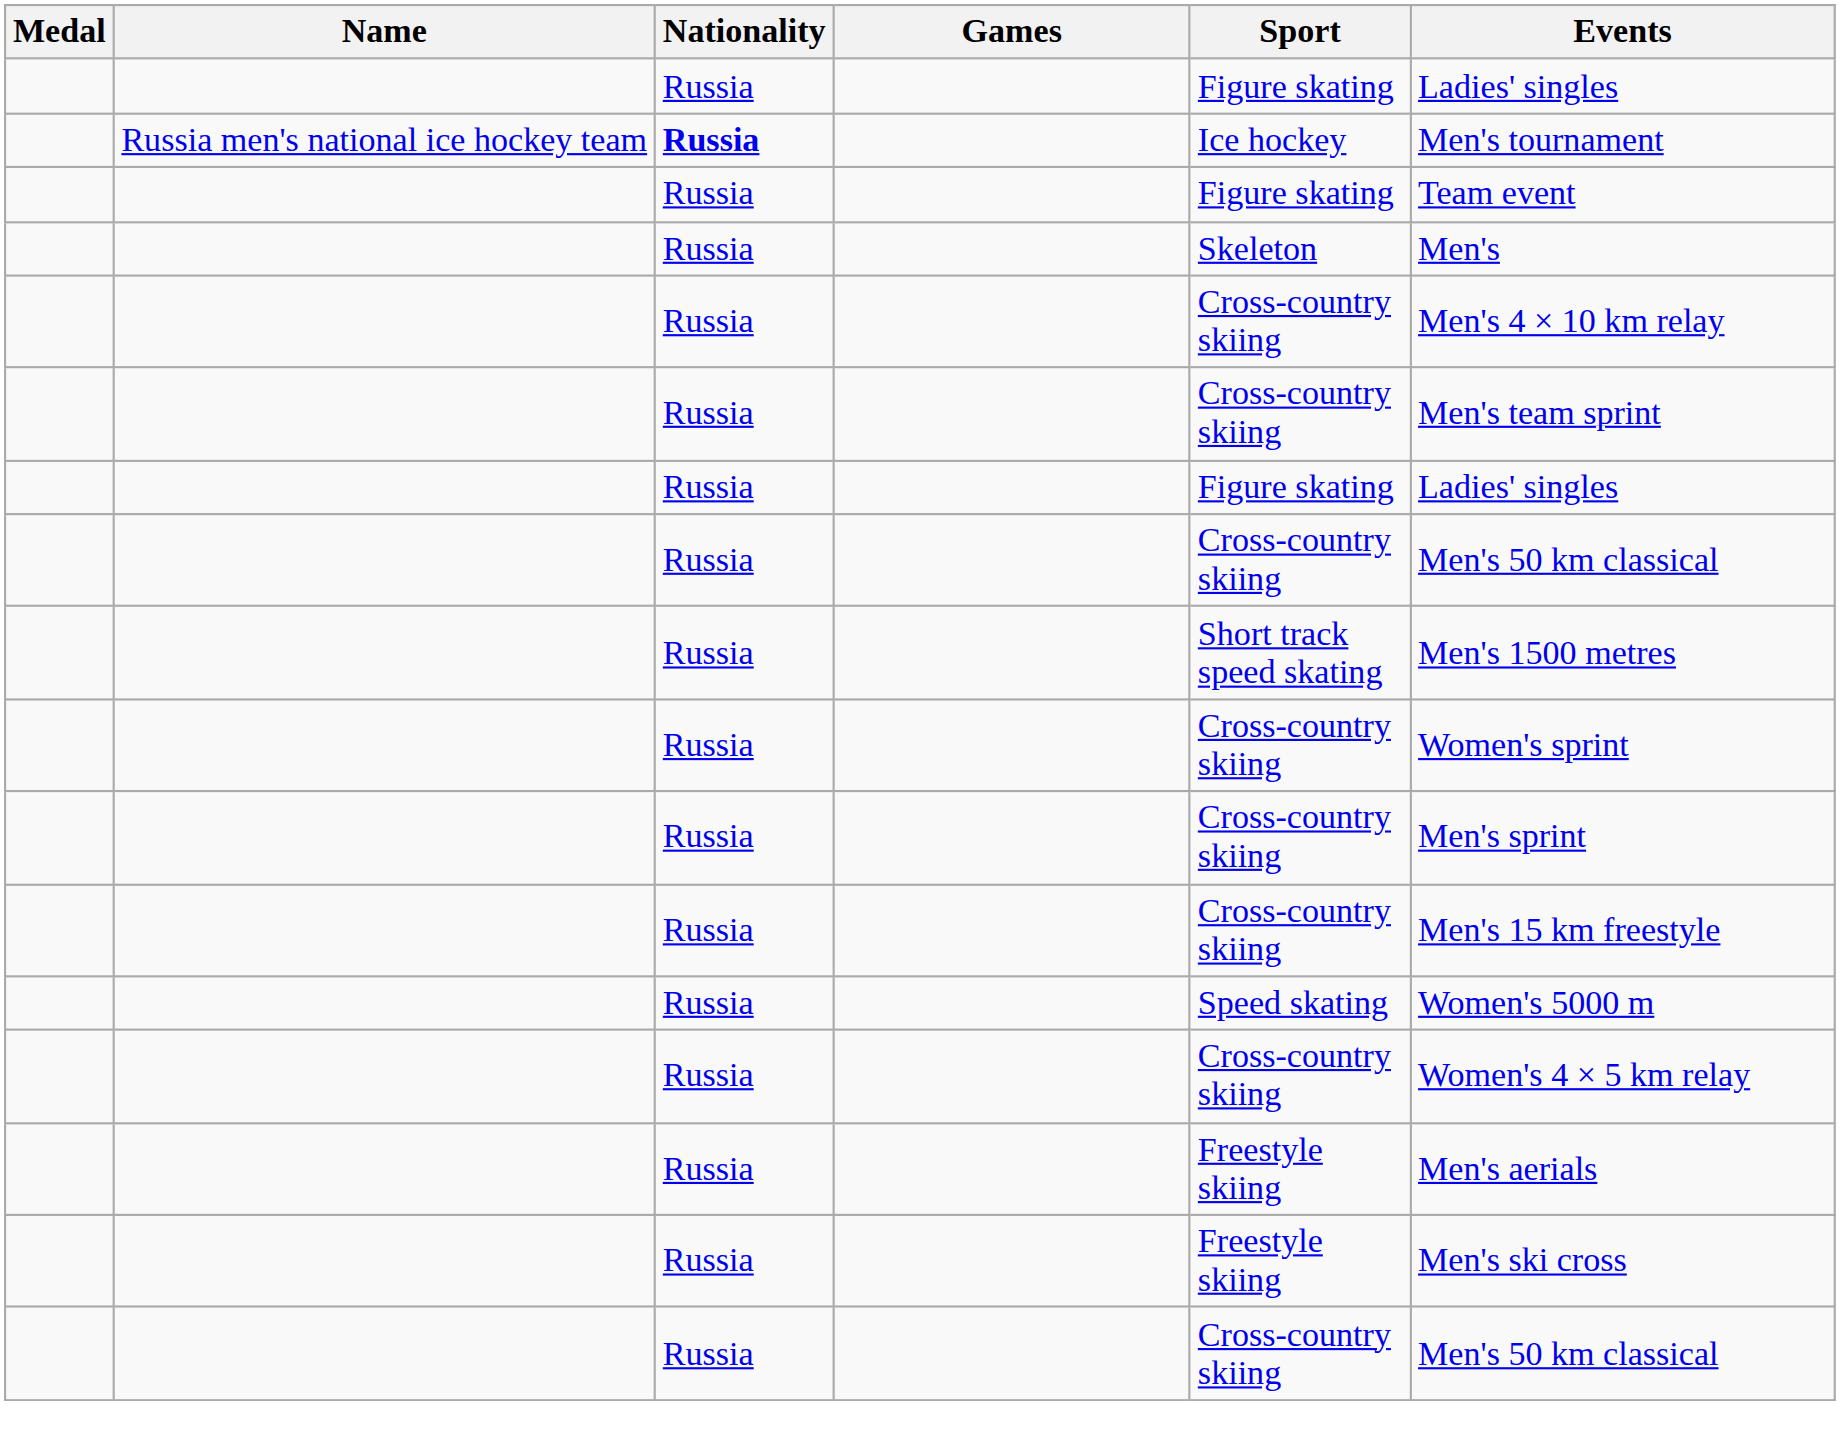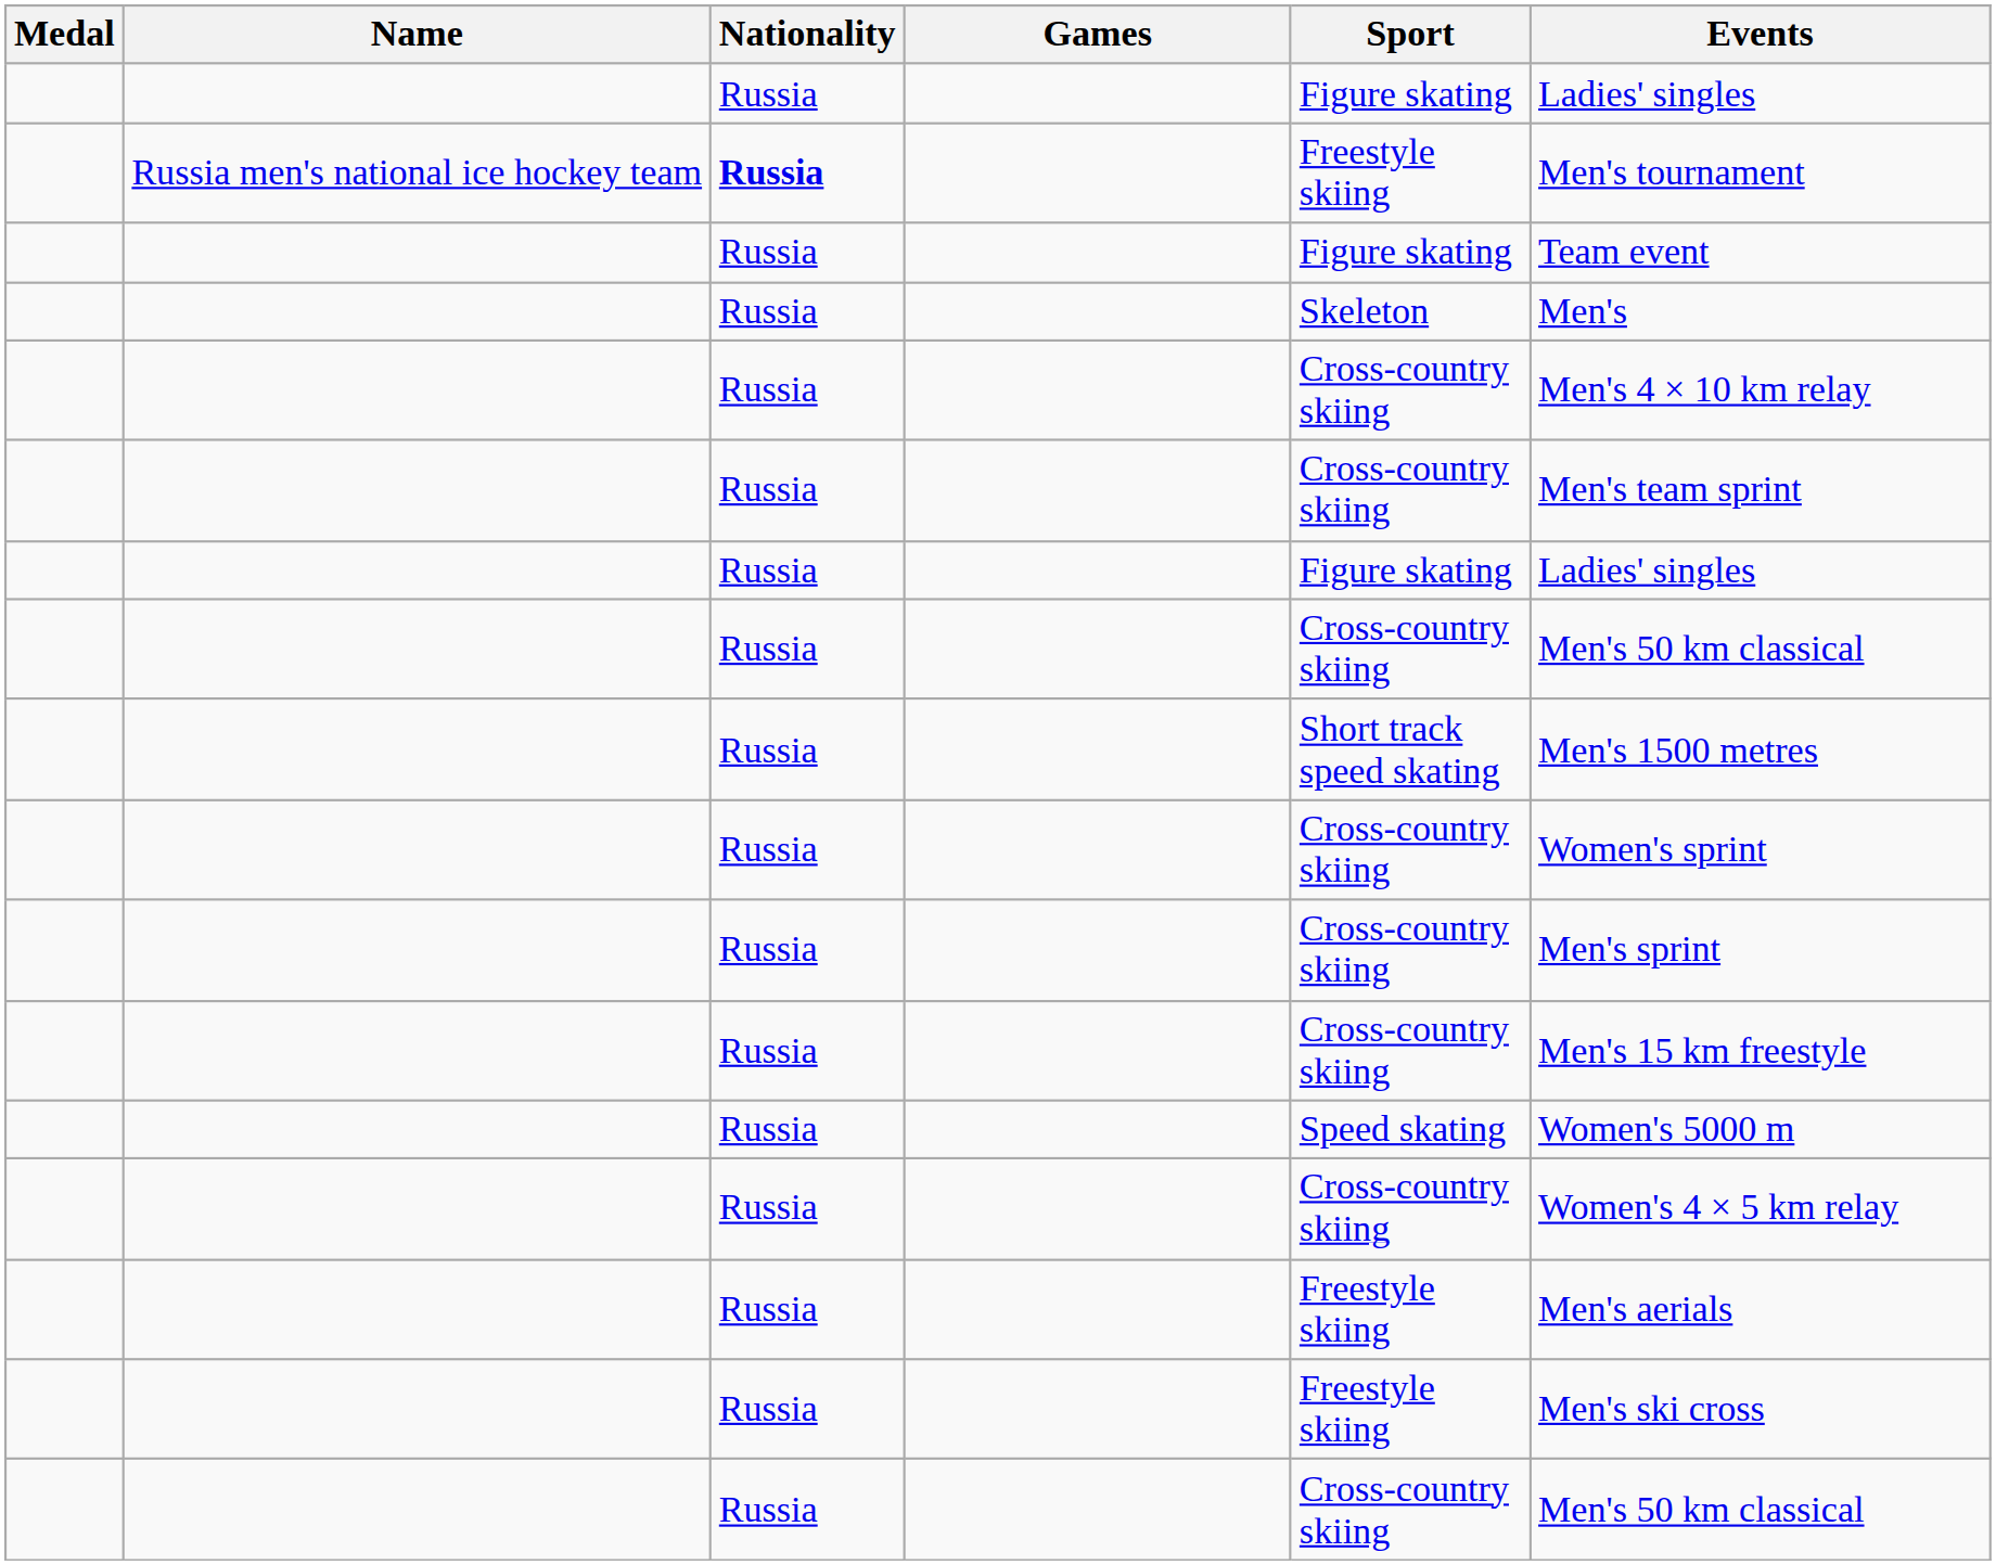Russia men's national ice hockey team | Sport: Ice hockey -> Freestyle skiing
